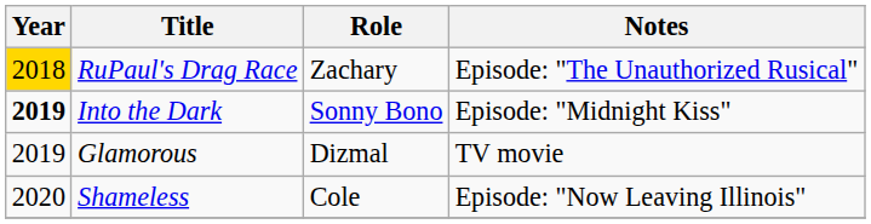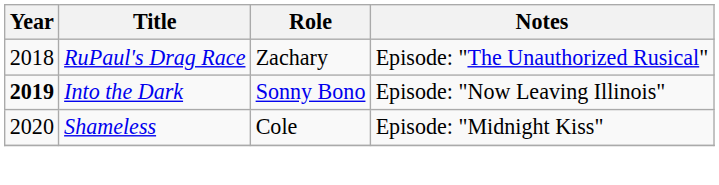RuPaul's Drag Race | Year: gold background -> no background
Into the Dark | Notes: Episode: "Midnight Kiss" -> Episode: "Now Leaving Illinois"
- row: 2019 | Glamorous | Dizmal | TV movie
Shameless | Notes: Episode: "Now Leaving Illinois" -> Episode: "Midnight Kiss"
